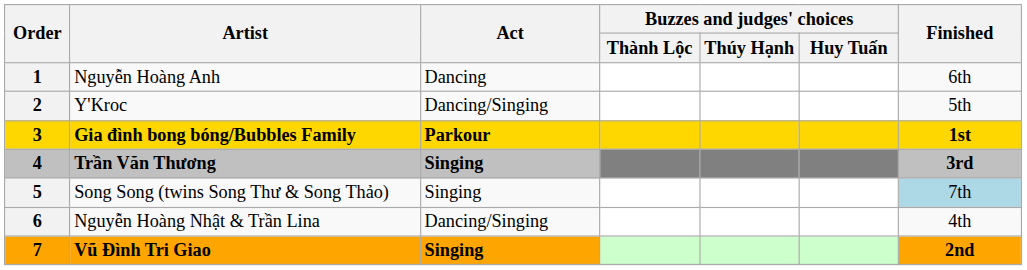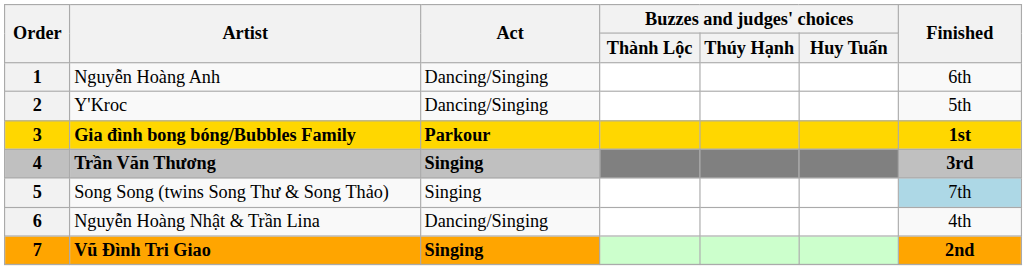Nguyễn Hoàng Anh | Act: Dancing -> Dancing/Singing
